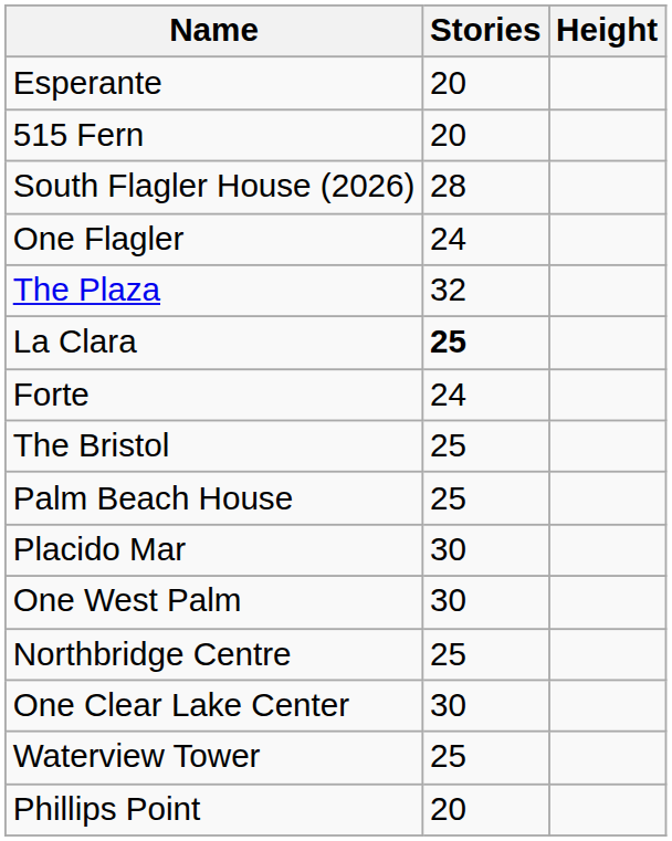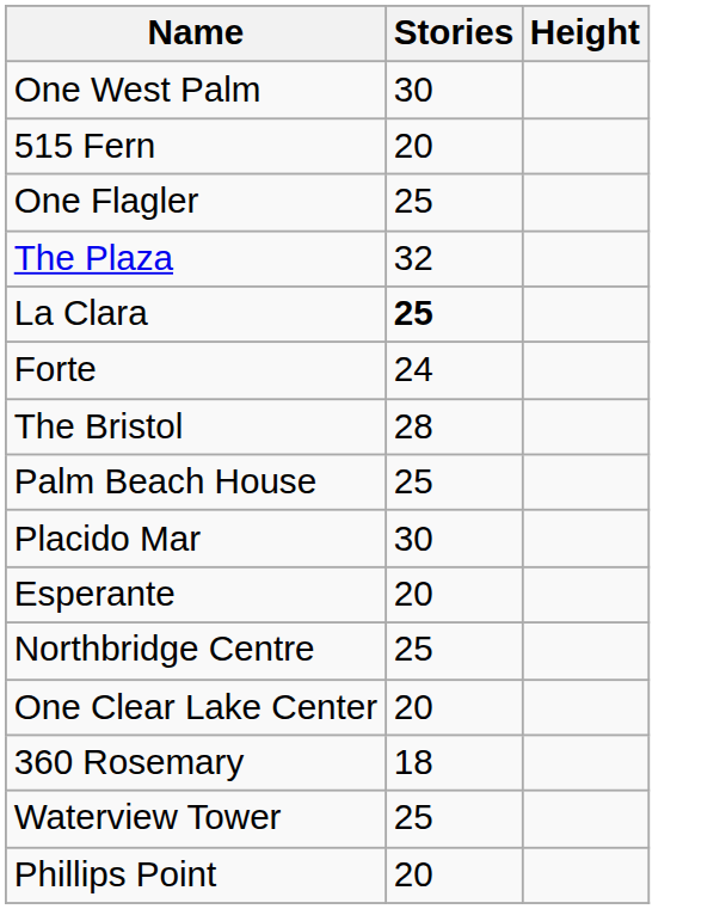rows swapped: One West Palm <-> Esperante
- row: South Flagler House (2026) | 28
One Flagler | Stories: 24 -> 25
The Bristol | Stories: 25 -> 28
One Clear Lake Center | Stories: 30 -> 20
+ row: 360 Rosemary | 18
